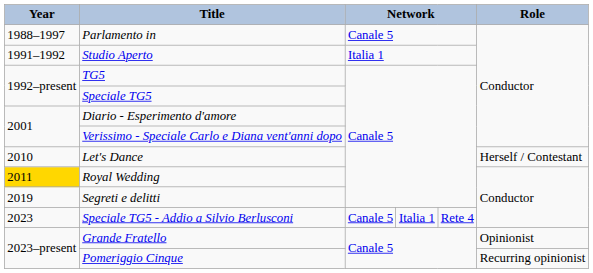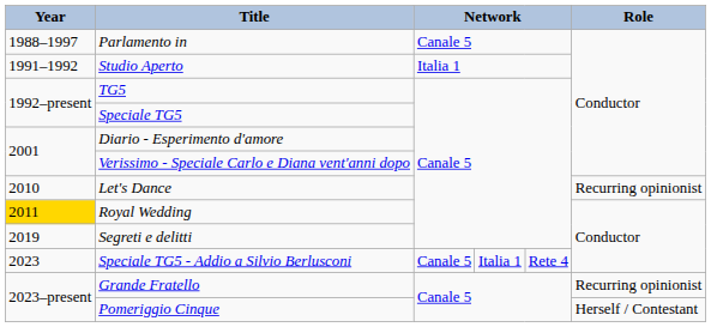Let's Dance | Role: Herself / Contestant -> Recurring opinionist
Grande Fratello | Role: Opinionist -> Recurring opinionist
Pomeriggio Cinque | Role: Recurring opinionist -> Herself / Contestant
